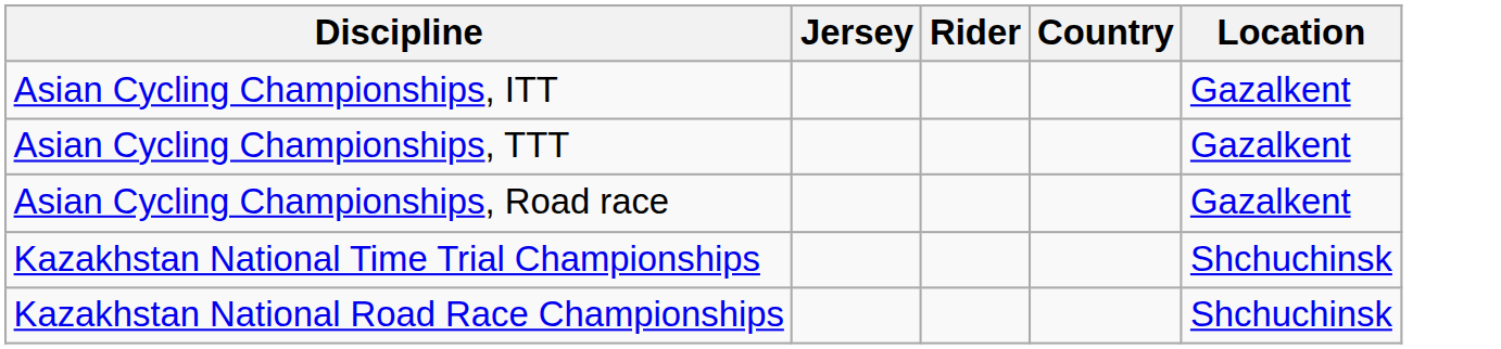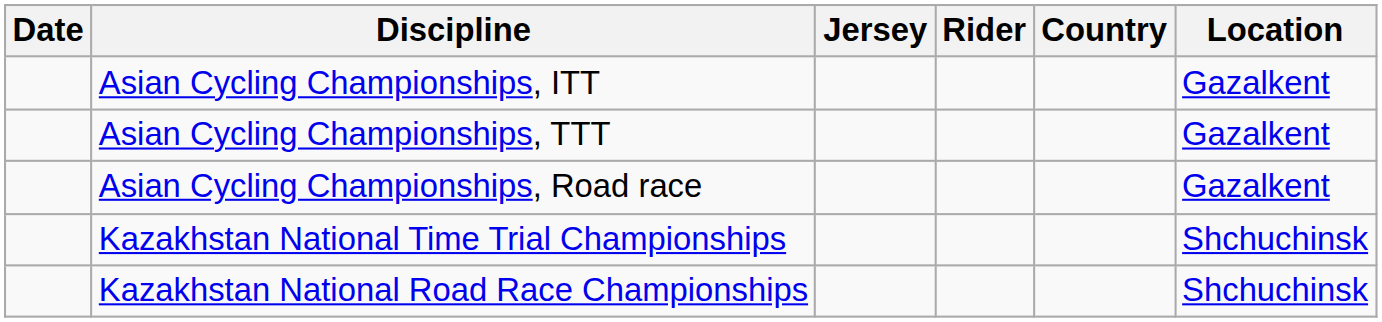+ column: Date
